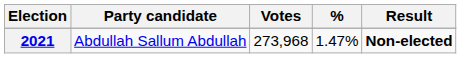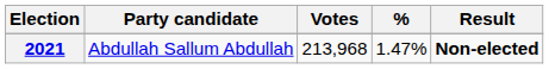2021 | Votes: 273,968 -> 213,968
